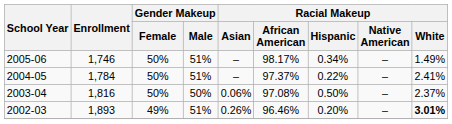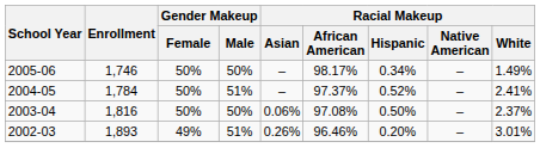2005-06 | Gender Makeup / Male: 51% -> 50%
2004-05 | Racial Makeup / Hispanic: 0.22% -> 0.52%
2002-03 | Racial Makeup / White: bold -> normal
